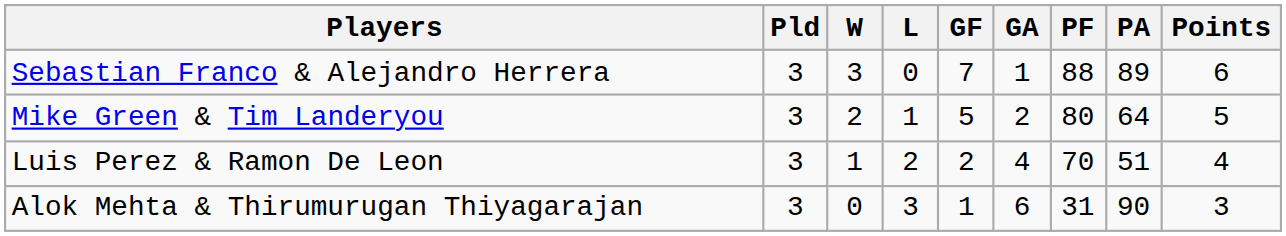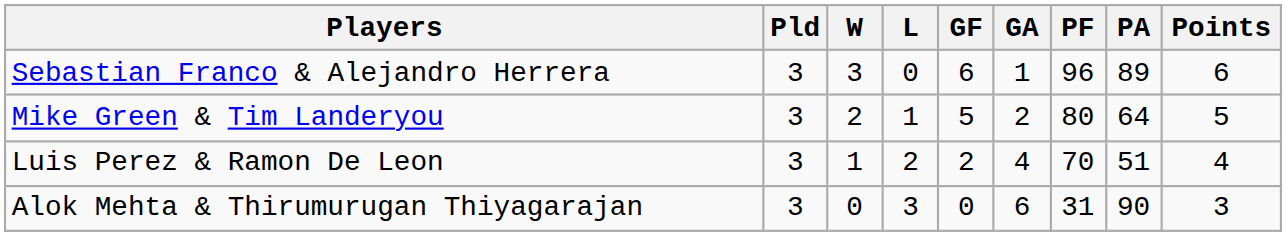Sebastian Franco & Alejandro Herrera | GF: 7 -> 6
Sebastian Franco & Alejandro Herrera | PF: 88 -> 96
Alok Mehta & Thirumurugan Thiyagarajan | GF: 1 -> 0
